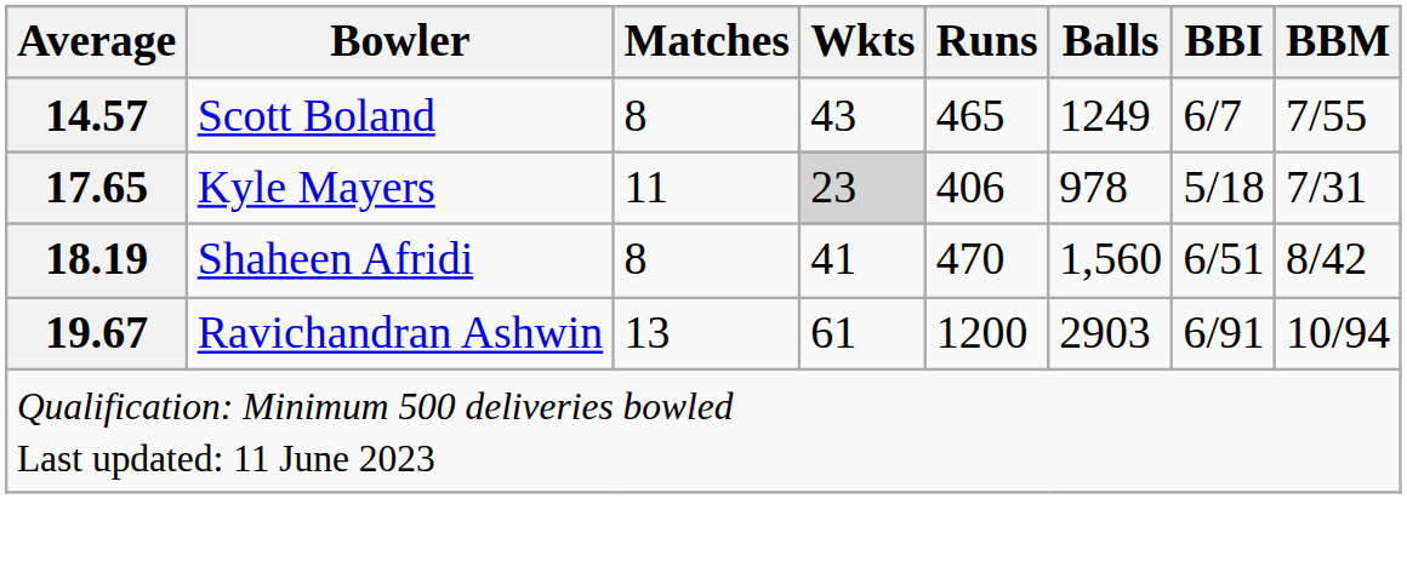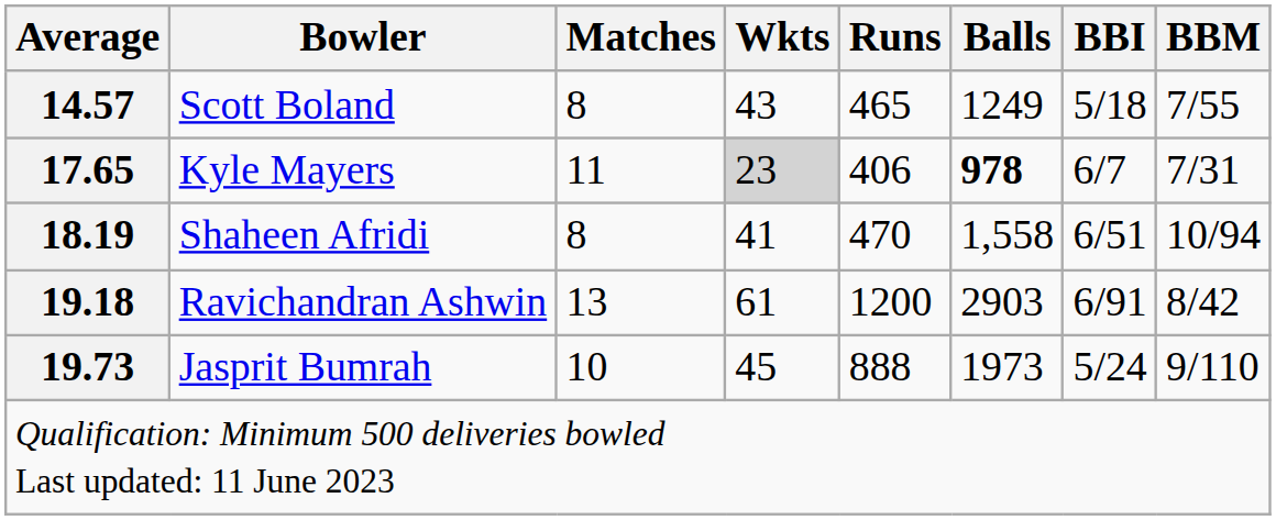Scott Boland | BBI: 6/7 -> 5/18
Kyle Mayers | Balls: normal -> bold
Kyle Mayers | BBI: 5/18 -> 6/7
Shaheen Afridi | Balls: 1,560 -> 1,558
Shaheen Afridi | BBM: 8/42 -> 10/94
Ravichandran Ashwin | Average: 19.67 -> 19.18
Ravichandran Ashwin | BBM: 10/94 -> 8/42
+ row: 19.73 | Jasprit Bumrah | 10 | 45 | 888 | 1973 | 5/24 | 9/110
